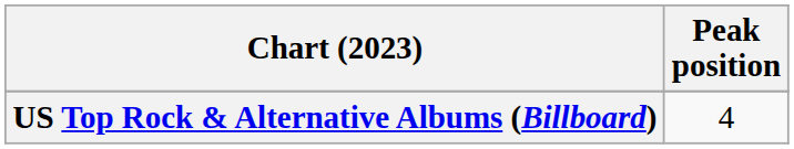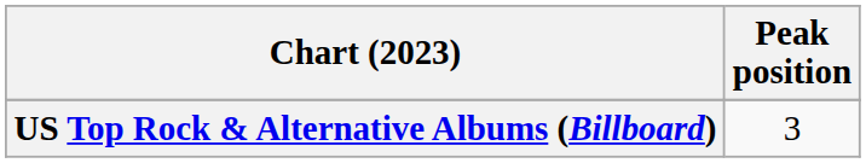US Top Rock & Alternative Albums (Billboard) | Peak position: 4 -> 3
